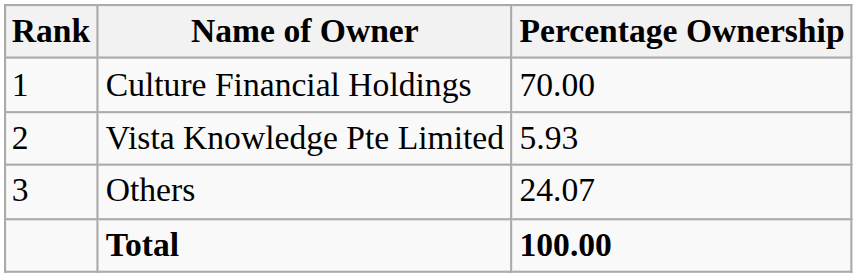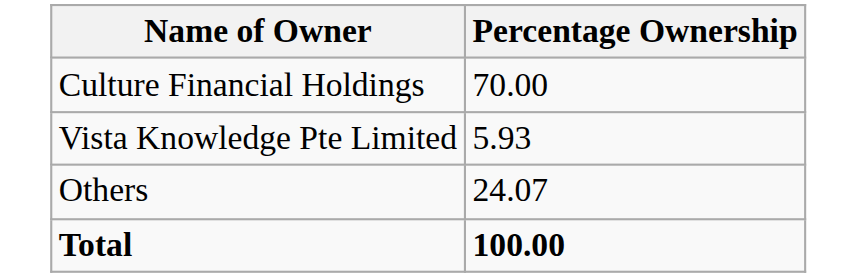- column: Rank | 1 | 2 | 3
